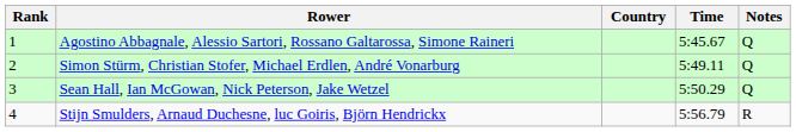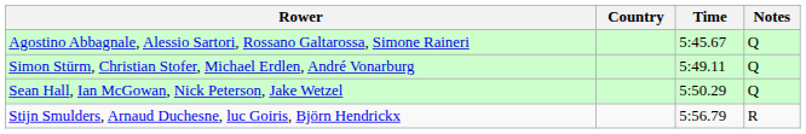- column: Rank | 1 | 2 | 3 | 4
